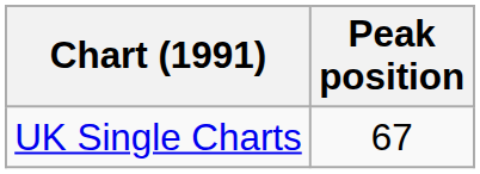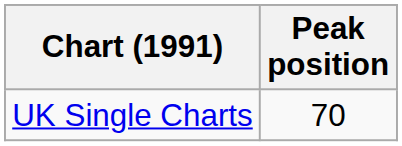UK Single Charts | Peak position: 67 -> 70
